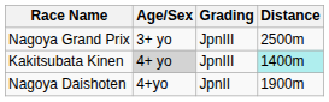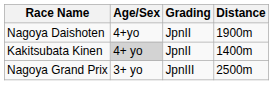rows swapped: Nagoya Daishoten <-> Nagoya Grand Prix
Kakitsubata Kinen | Grading: JpnIII -> JpnII
Kakitsubata Kinen | Distance: paleturquoise background -> no background
